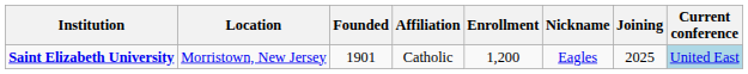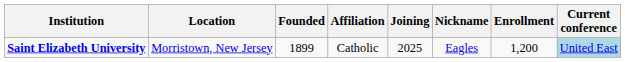columns swapped: Enrollment <-> Joining
Saint Elizabeth University | Founded: 1901 -> 1899
